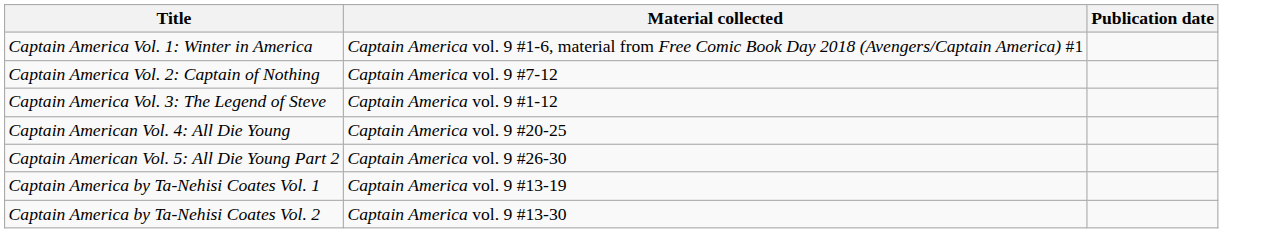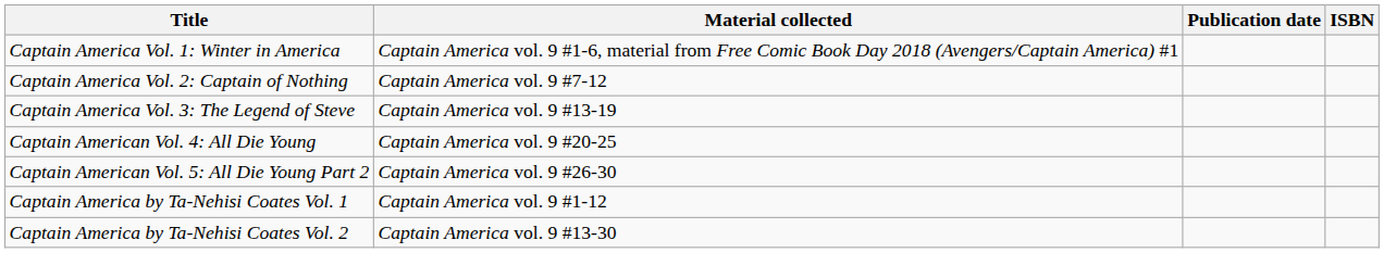+ column: ISBN
Captain America Vol. 3: The Legend of Steve | Material collected: Captain America vol. 9 #1-12 -> Captain America vol. 9 #13-19
Captain America by Ta-Nehisi Coates Vol. 1 | Material collected: Captain America vol. 9 #13-19 -> Captain America vol. 9 #1-12
